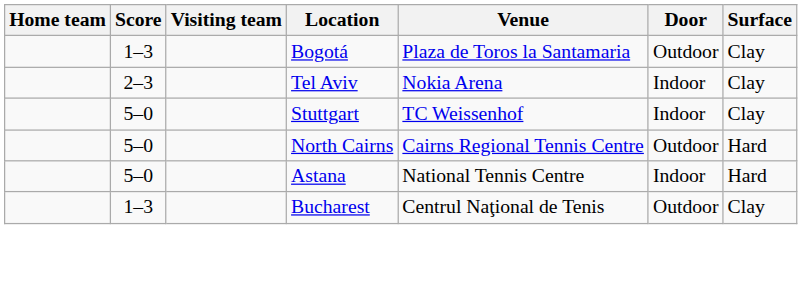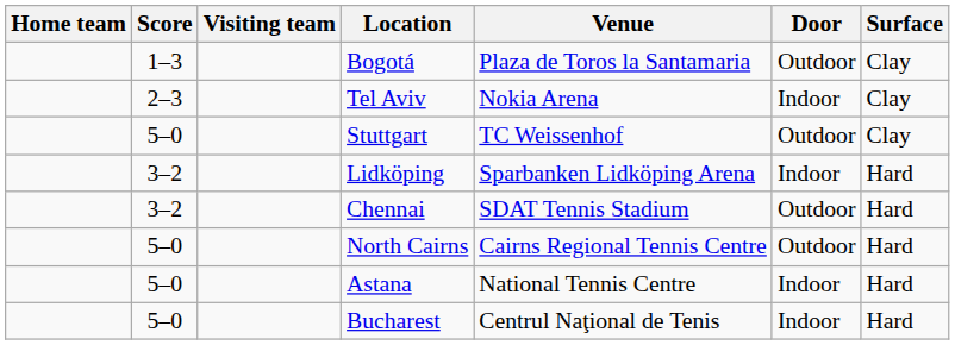Stuttgart | Door: Indoor -> Outdoor
+ row: 3–2 | Lidköping | Sparbanken Lidköping Arena | Indoor | Hard
+ row: 3–2 | Chennai | SDAT Tennis Stadium | Outdoor | Hard
Bucharest | Score: 1–3 -> 5–0
Bucharest | Door: Outdoor -> Indoor
Bucharest | Surface: Clay -> Hard
